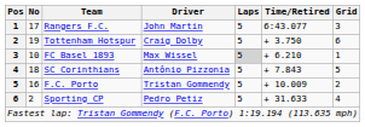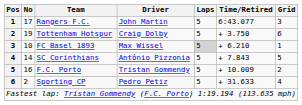SC Corinthians | No: 18 -> 14
